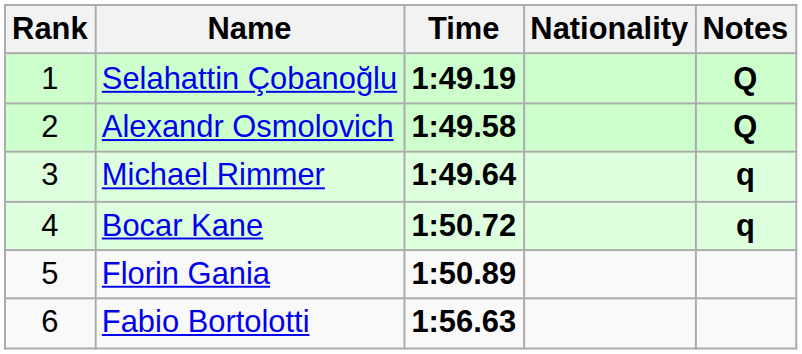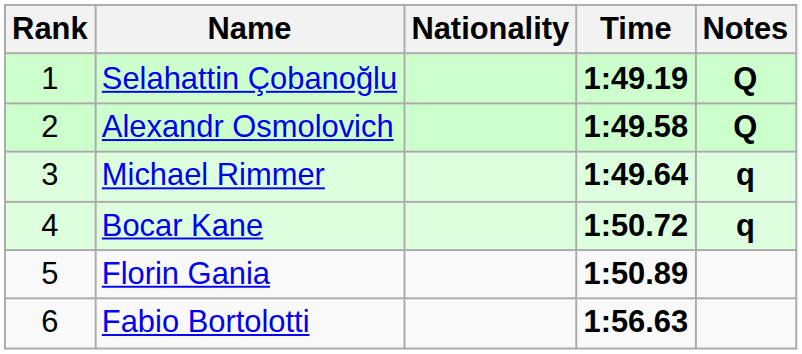columns swapped: Nationality <-> Time
